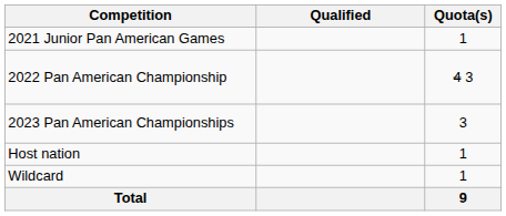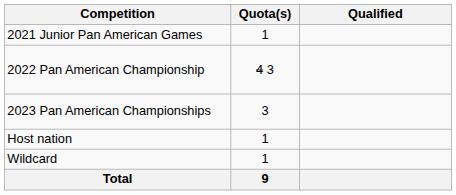columns swapped: Quota(s) <-> Qualified
